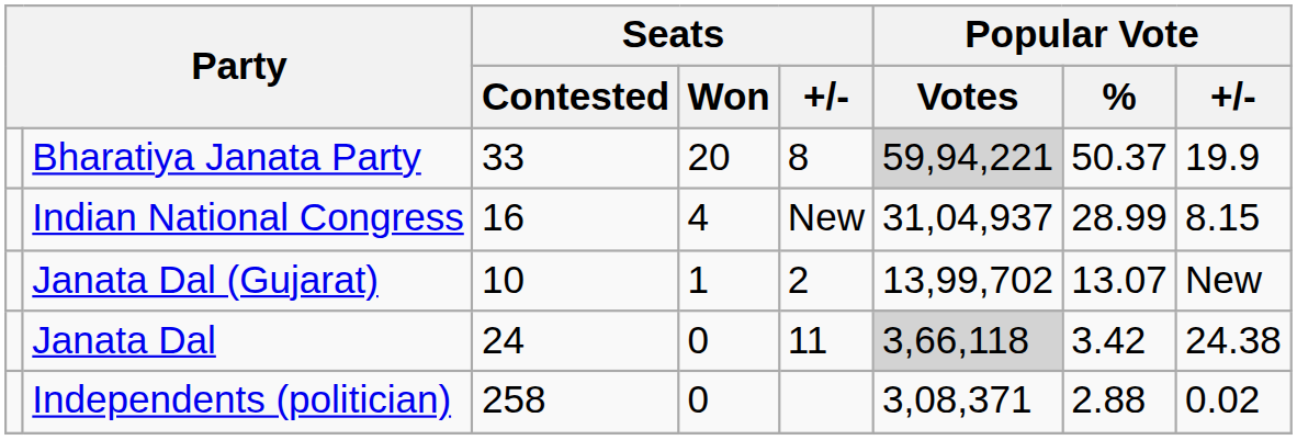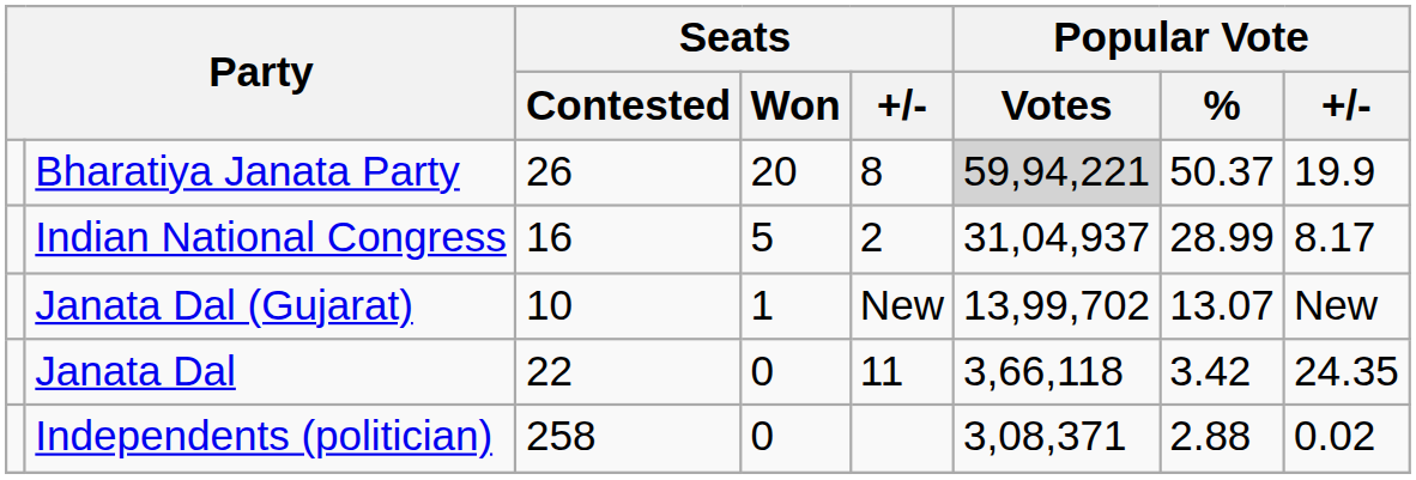Bharatiya Janata Party | Seats / Contested: 33 -> 26
Indian National Congress | Seats / Won: 4 -> 5
Indian National Congress | Seats / +/-: New -> 2
Indian National Congress | Popular Vote / +/-: 8.15 -> 8.17
Janata Dal (Gujarat) | Seats / +/-: 2 -> New
Janata Dal | Seats / Contested: 24 -> 22
Janata Dal | Popular Vote / Votes: lightgrey background -> no background
Janata Dal | Popular Vote / +/-: 24.38 -> 24.35
